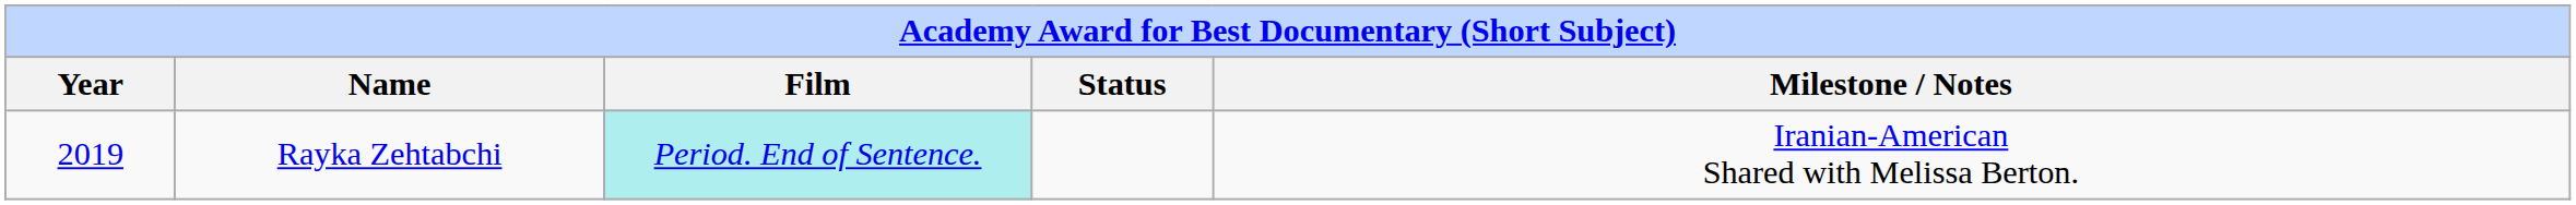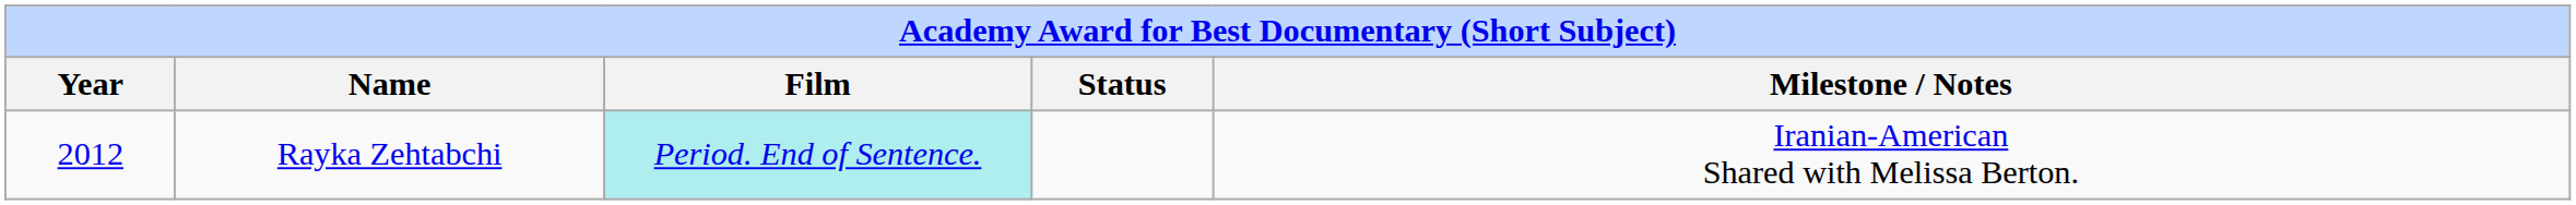Rayka Zehtabchi | Year: 2019 -> 2012
